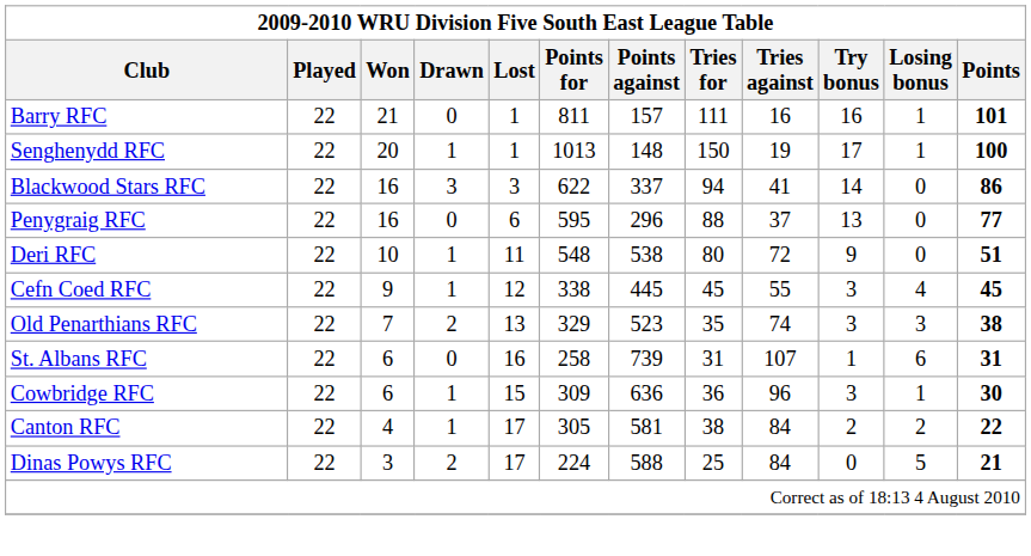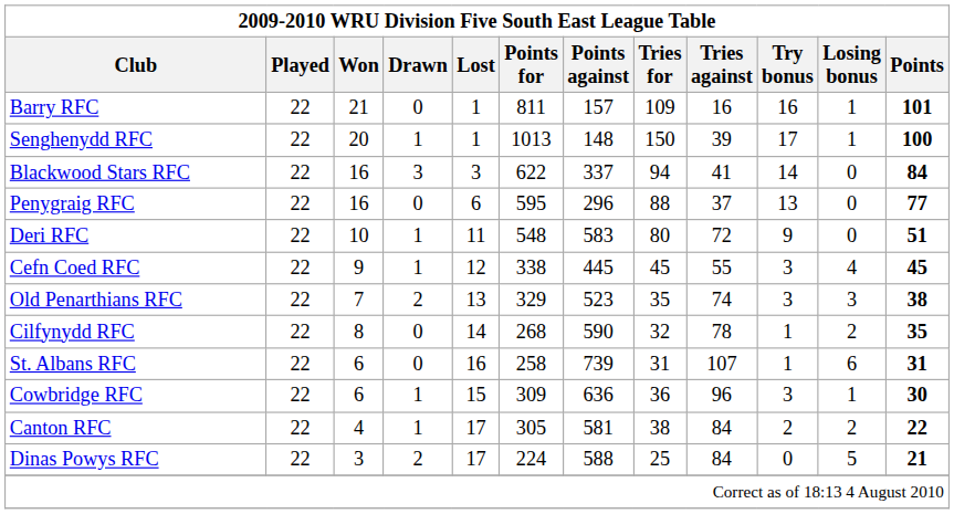Barry RFC | Tries for: 111 -> 109
Senghenydd RFC | Tries against: 19 -> 39
Blackwood Stars RFC | Points: 86 -> 84
Deri RFC | Points against: 538 -> 583
+ row: Cilfynydd RFC | 22 | 8 | 0 | 14 | 268 | 590 | 32 | 78 | 1 | 2 | 35
